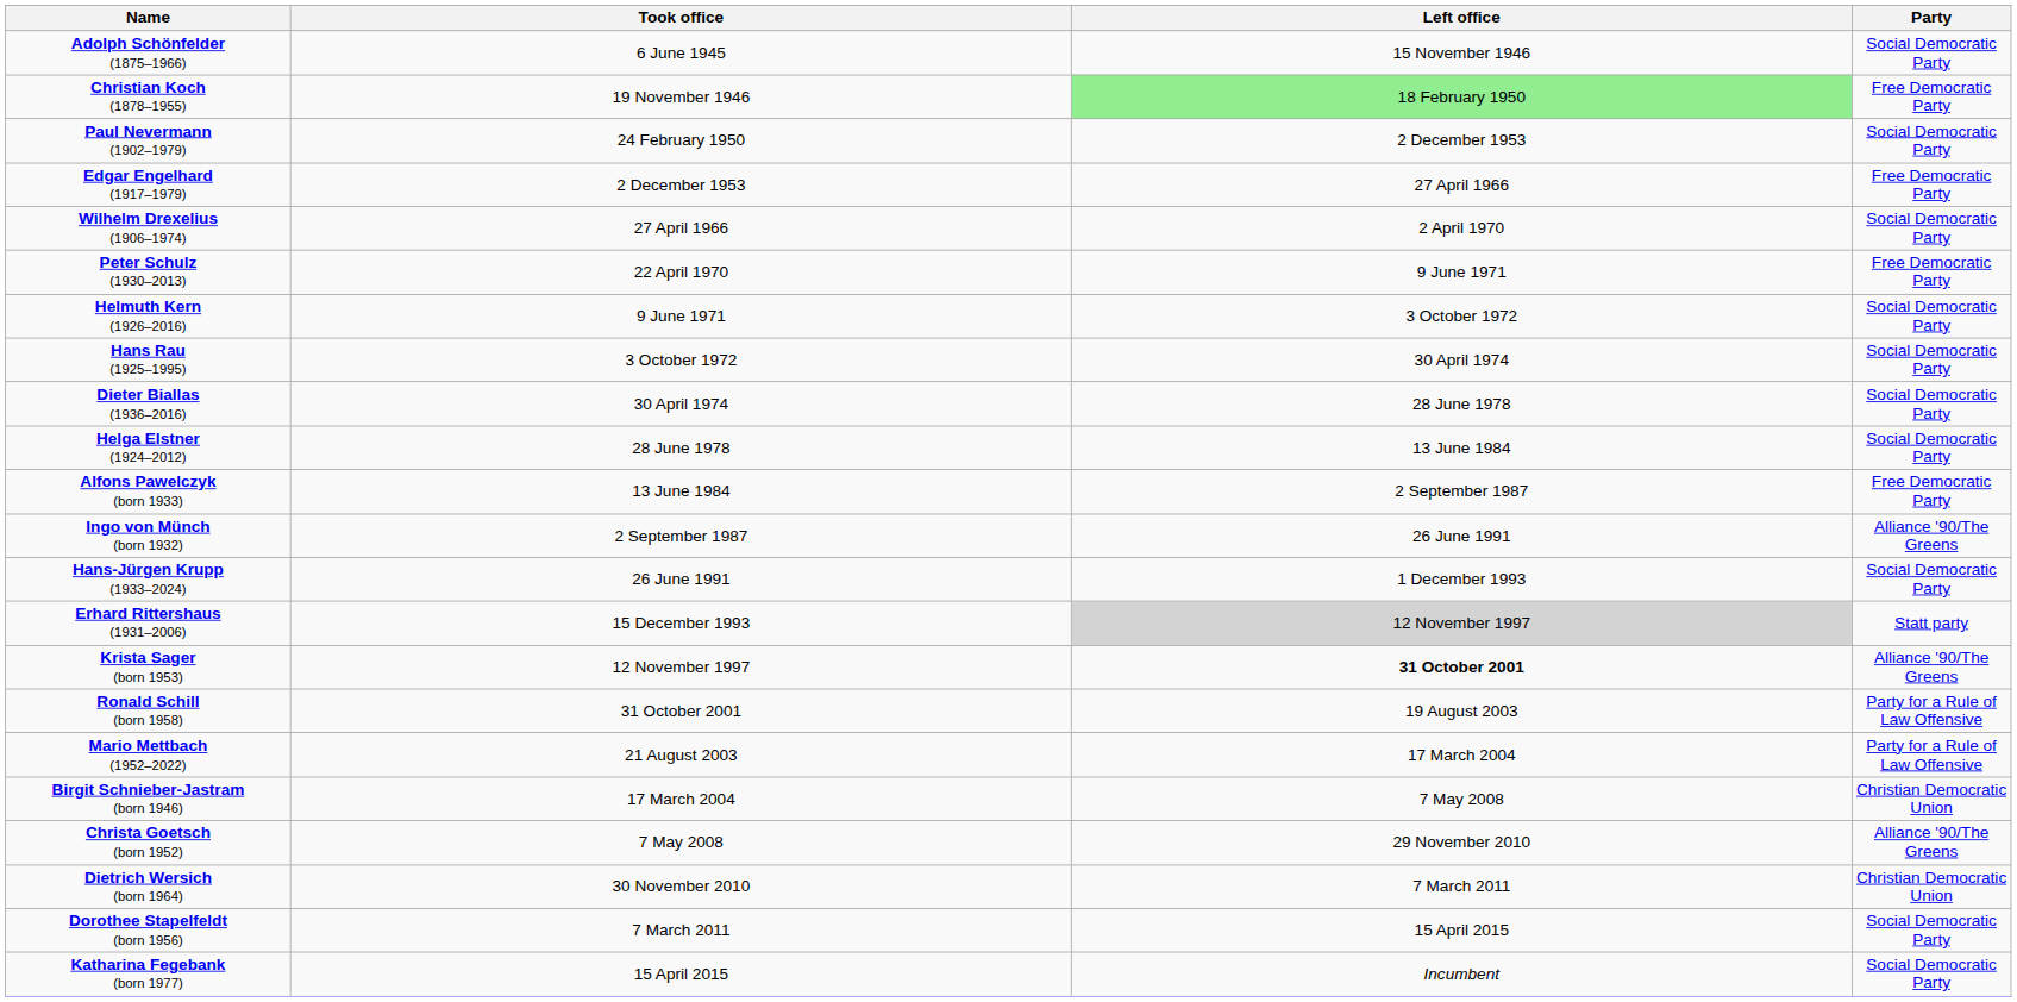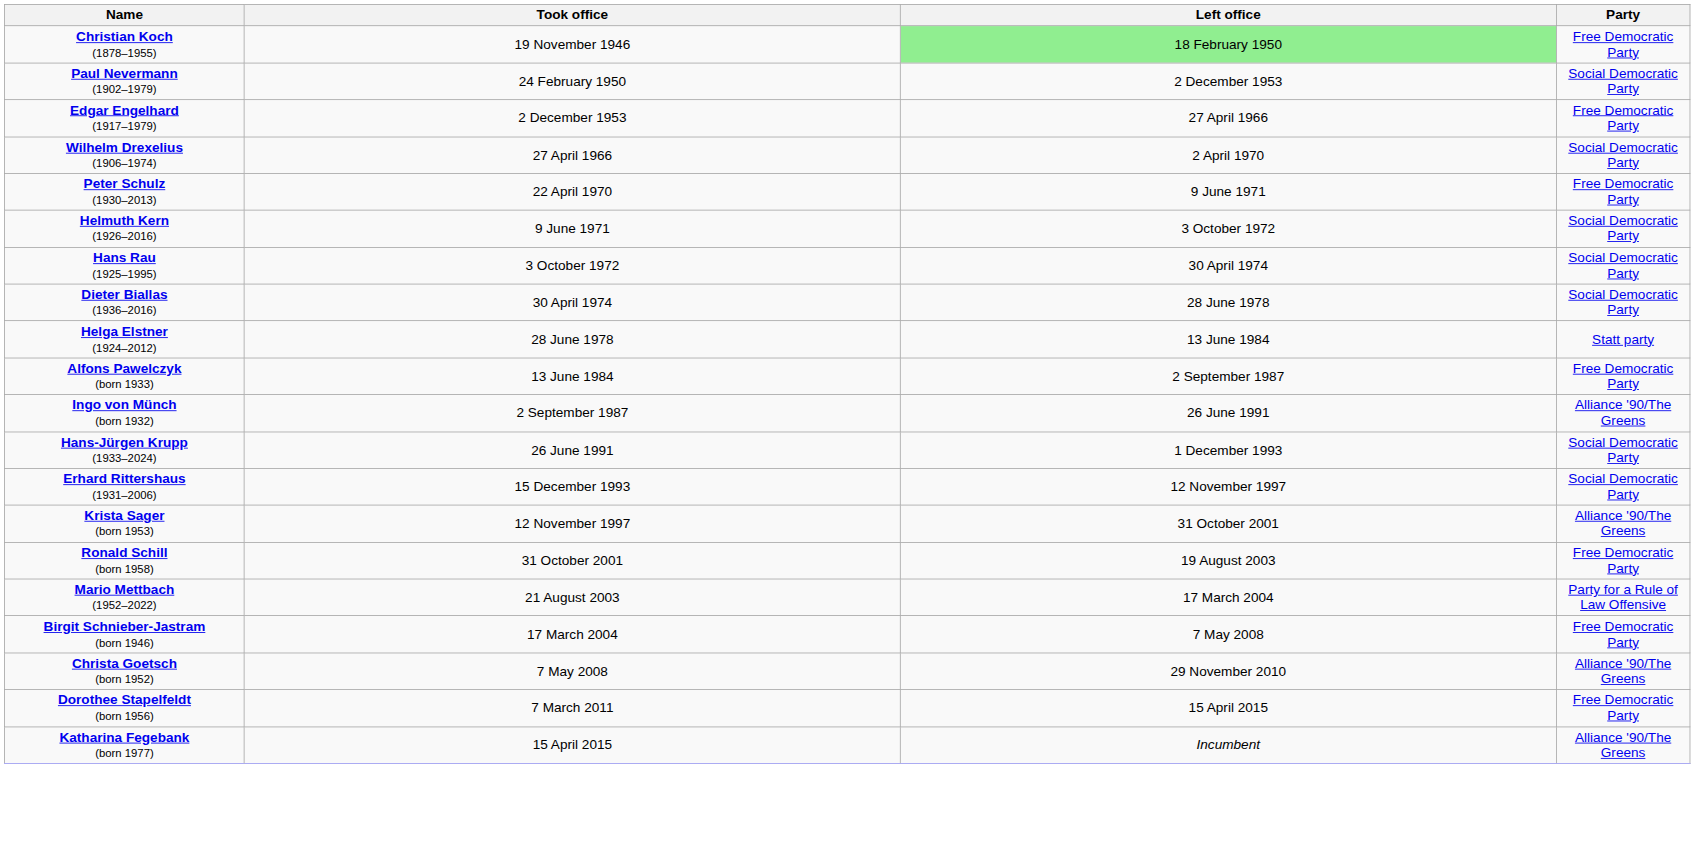- row: Adolph Schönfelder (1875–1966) | 6 June 1945 | 15 November 1946 | Social Democratic Party
Helga Elstner (1924–2012) | Party: Social Democratic Party -> Statt party
Erhard Rittershaus (1931–2006) | Left office: lightgrey background -> no background
Erhard Rittershaus (1931–2006) | Party: Statt party -> Social Democratic Party
Krista Sager (born 1953) | Left office: bold -> normal
Ronald Schill (born 1958) | Party: Party for a Rule of Law Offensive -> Free Democratic Party
Birgit Schnieber-Jastram (born 1946) | Party: Christian Democratic Union -> Free Democratic Party
- row: Dietrich Wersich (born 1964) | 30 November 2010 | 7 March 2011 | Christian Democratic Union
Dorothee Stapelfeldt (born 1956) | Party: Social Democratic Party -> Free Democratic Party
Katharina Fegebank (born 1977) | Party: Social Democratic Party -> Alliance '90/The Greens
